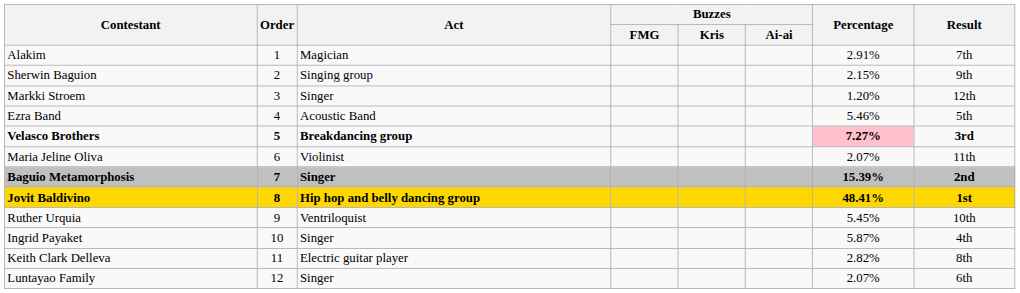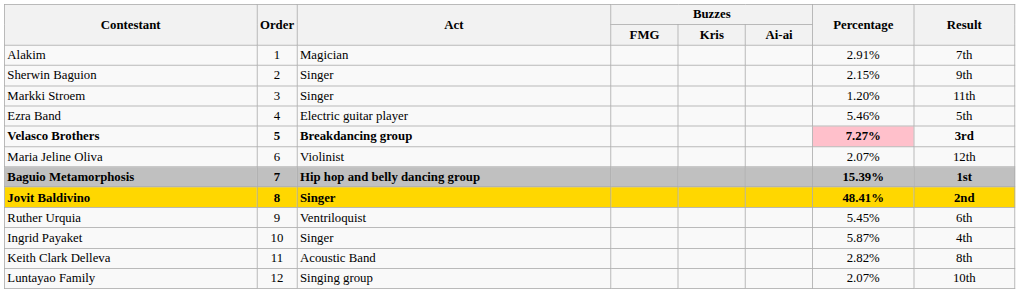Sherwin Baguion | Act: Singing group -> Singer
Markki Stroem | Result: 12th -> 11th
Ezra Band | Act: Acoustic Band -> Electric guitar player
Maria Jeline Oliva | Result: 11th -> 12th
Baguio Metamorphosis | Act: Singer -> Hip hop and belly dancing group
Baguio Metamorphosis | Result: 2nd -> 1st
Jovit Baldivino | Act: Hip hop and belly dancing group -> Singer
Jovit Baldivino | Result: 1st -> 2nd
Ruther Urquia | Result: 10th -> 6th
Keith Clark Delleva | Act: Electric guitar player -> Acoustic Band
Luntayao Family | Act: Singer -> Singing group
Luntayao Family | Result: 6th -> 10th
